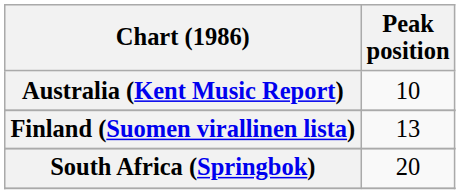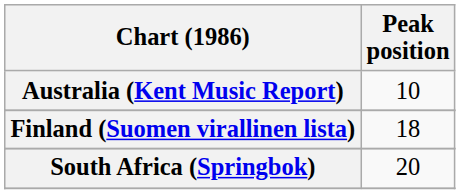Finland (Suomen virallinen lista) | Peak position: 13 -> 18
